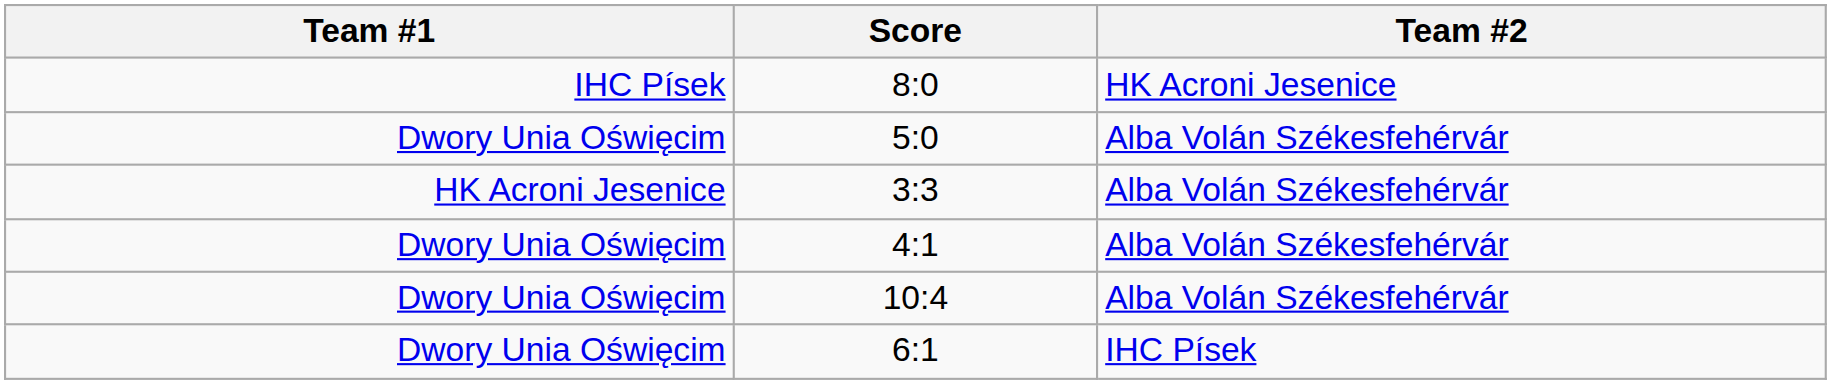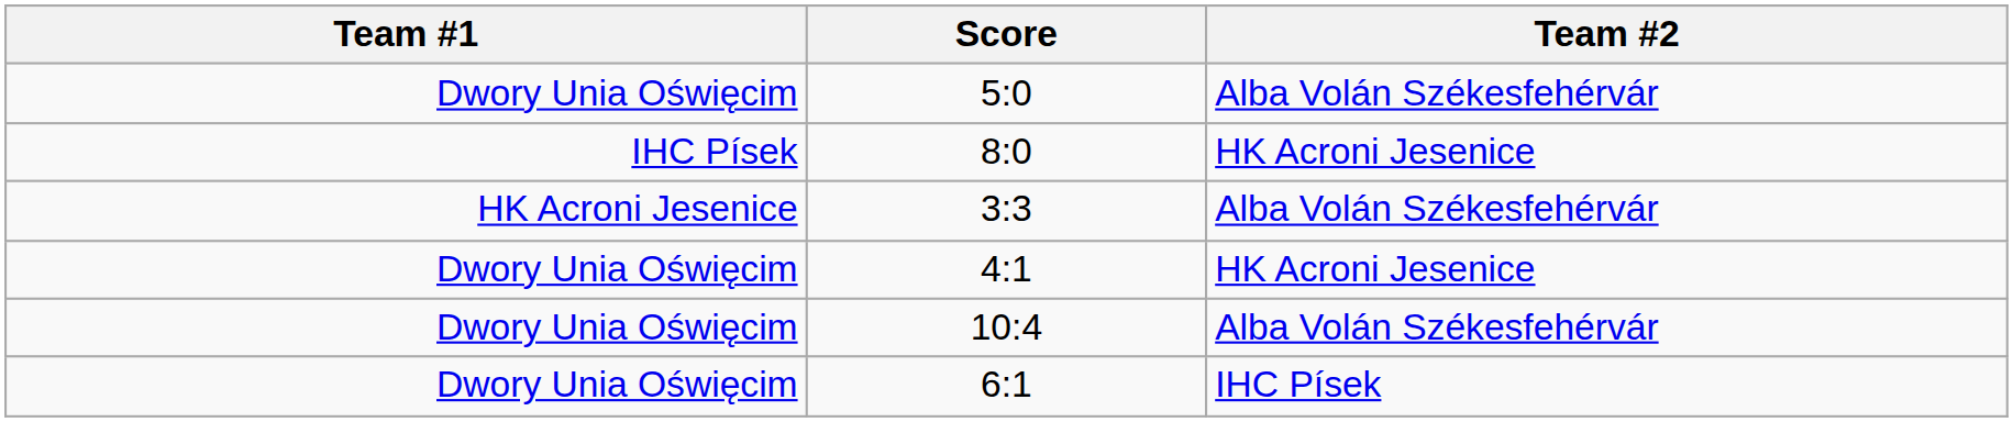rows swapped: 8:0 <-> 5:0
4:1 | Team #2: Alba Volán Székesfehérvár -> HK Acroni Jesenice
